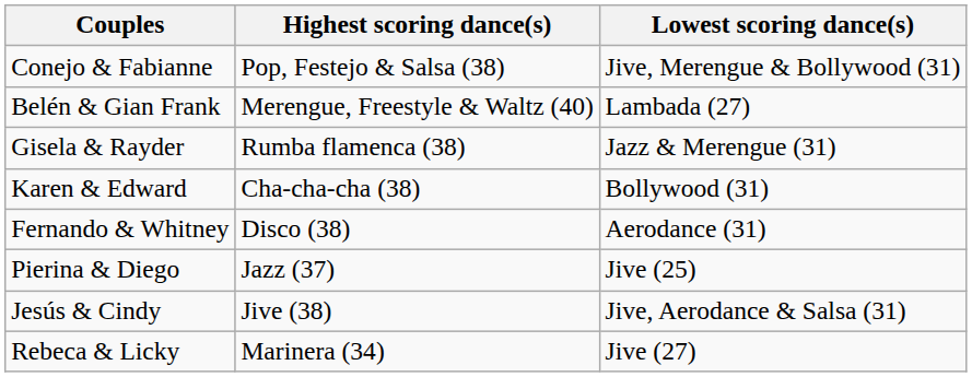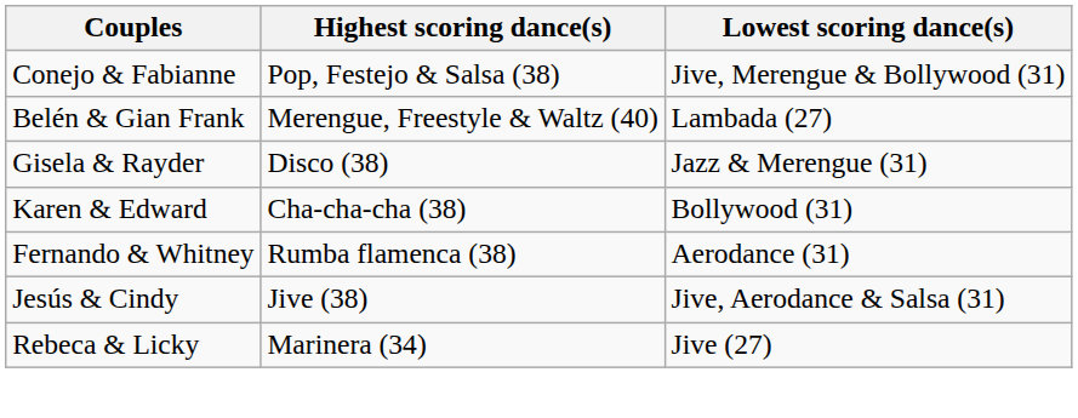Gisela & Rayder | Highest scoring dance(s): Rumba flamenca (38) -> Disco (38)
Fernando & Whitney | Highest scoring dance(s): Disco (38) -> Rumba flamenca (38)
- row: Pierina & Diego | Jazz (37) | Jive (25)
